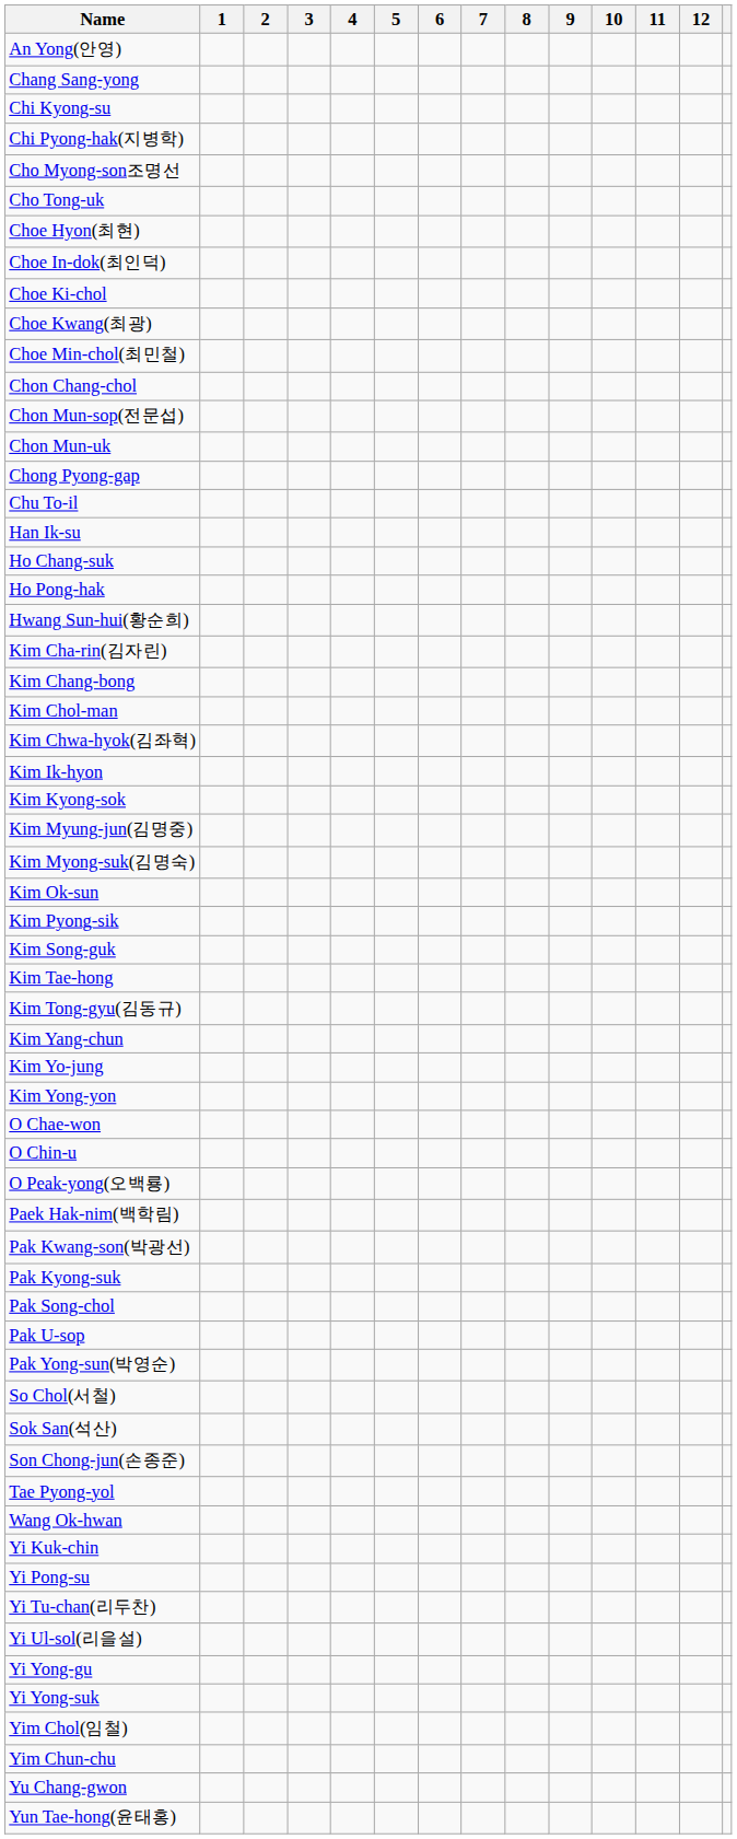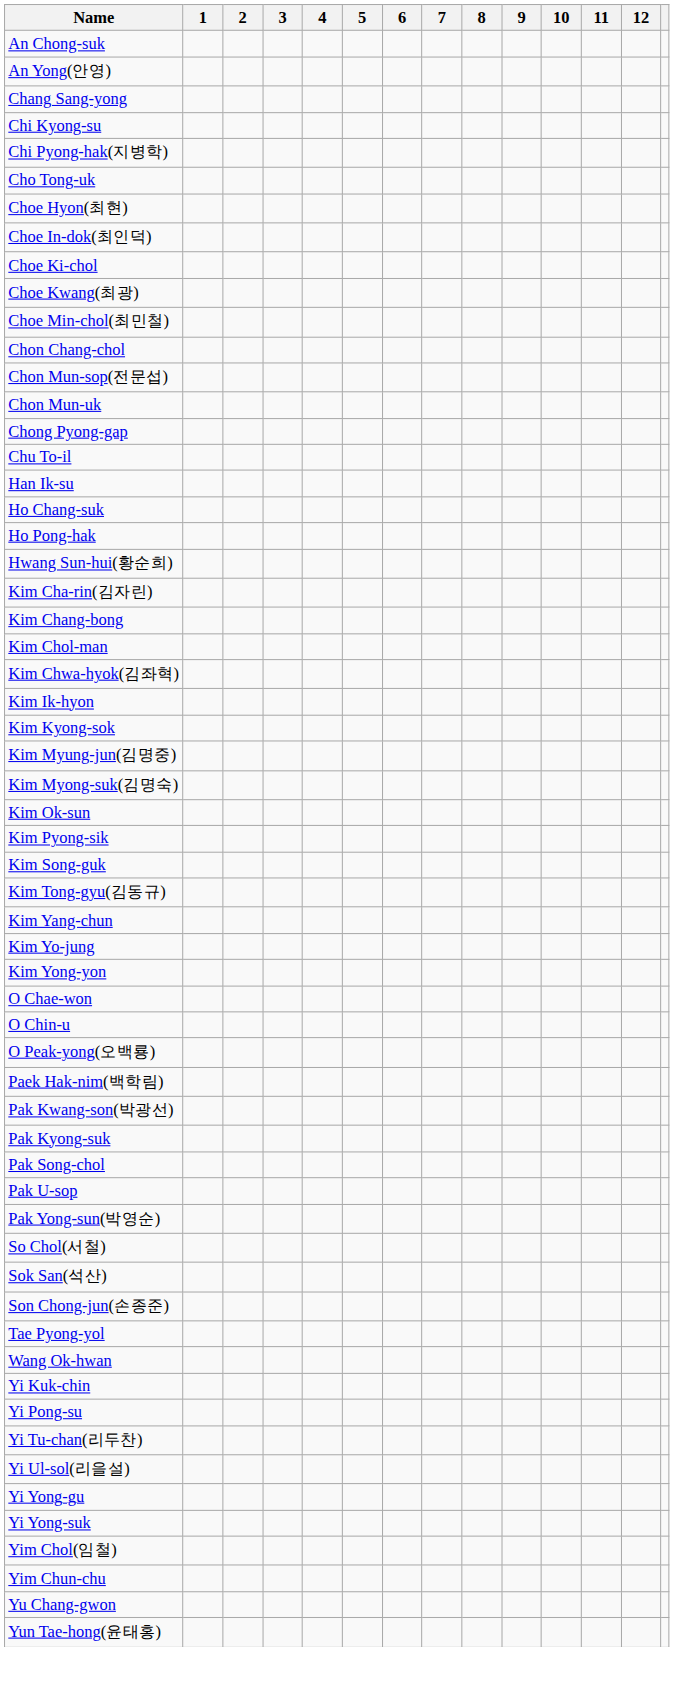+ row: An Chong-suk
- row: Cho Myong-son조명선
- row: Kim Tae-hong
